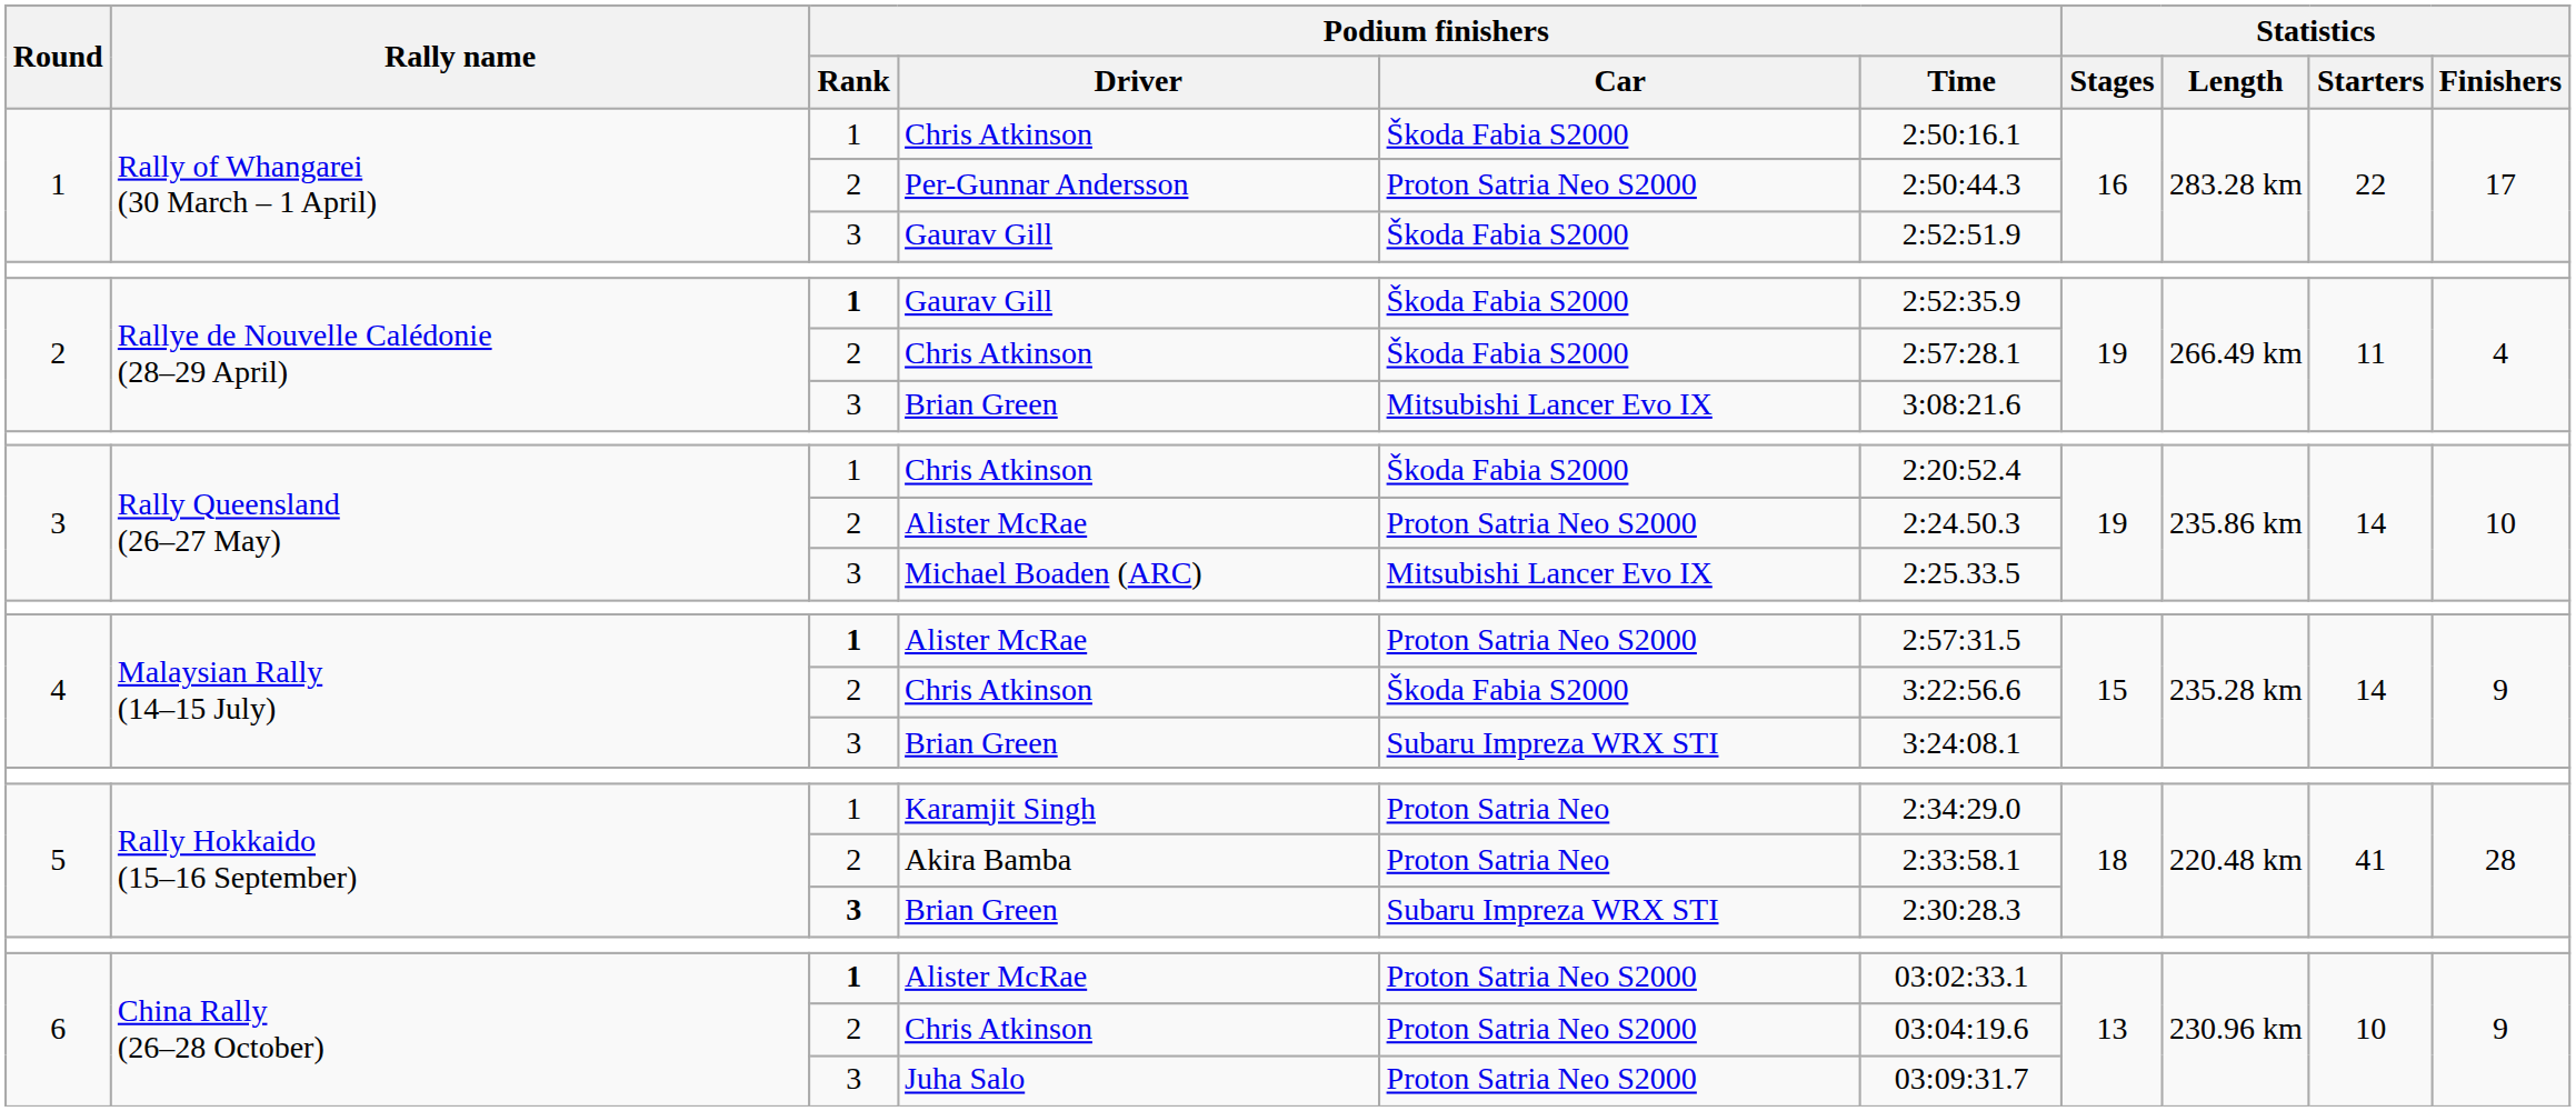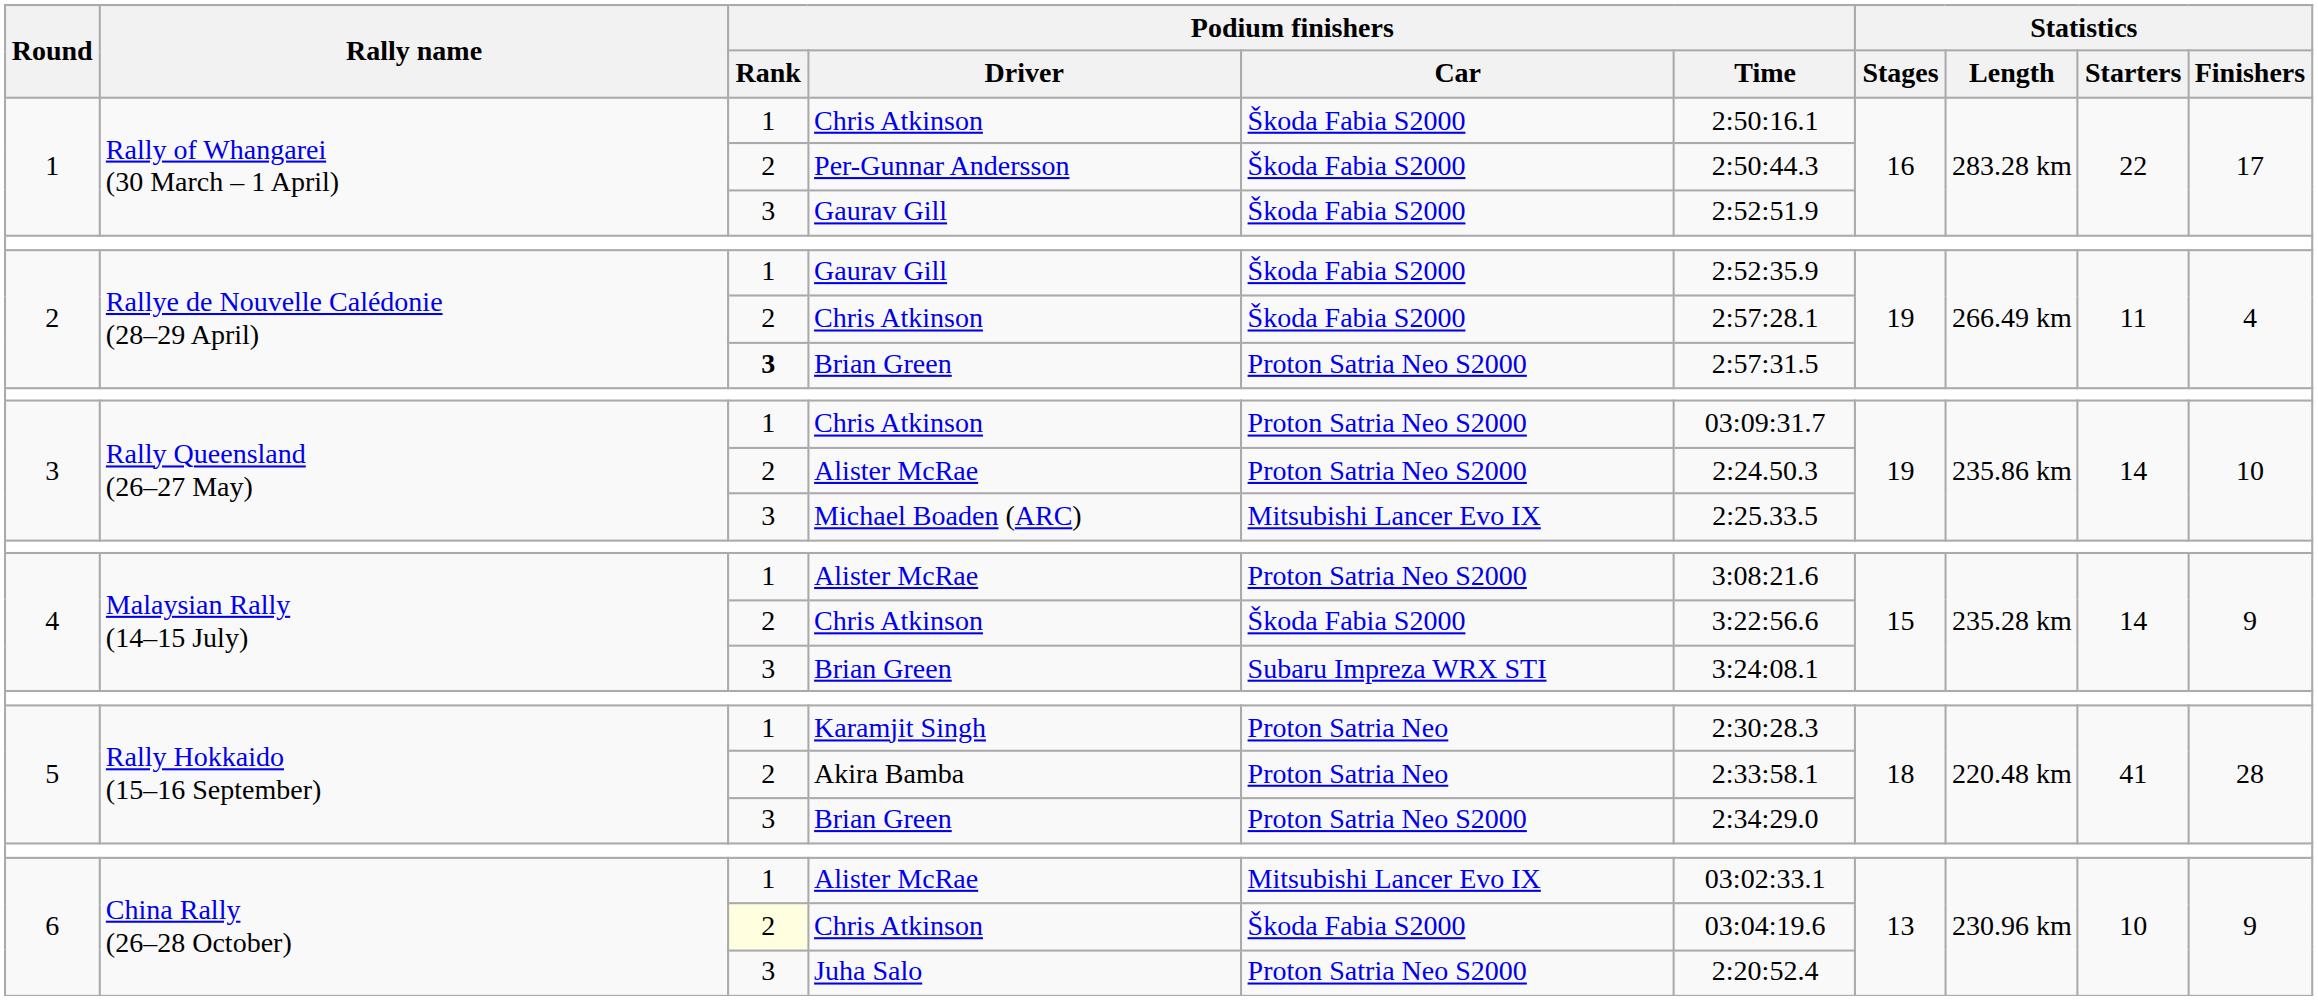Per-Gunnar Andersson | Podium finishers / Car: Proton Satria Neo S2000 -> Škoda Fabia S2000
2 / Gaurav Gill | Podium finishers / Rank: bold -> normal
2 / Brian Green | Podium finishers / Rank: normal -> bold
2 / Brian Green | Podium finishers / Car: Mitsubishi Lancer Evo IX -> Proton Satria Neo S2000
2 / Brian Green | Podium finishers / Time: 3:08:21.6 -> 2:57:31.5
3 / Chris Atkinson | Podium finishers / Car: Škoda Fabia S2000 -> Proton Satria Neo S2000
3 / Chris Atkinson | Podium finishers / Time: 2:20:52.4 -> 03:09:31.7
4 / Alister McRae | Podium finishers / Rank: bold -> normal
4 / Alister McRae | Podium finishers / Time: 2:57:31.5 -> 3:08:21.6
Karamjit Singh | Podium finishers / Time: 2:34:29.0 -> 2:30:28.3
5 / Brian Green | Podium finishers / Rank: bold -> normal
5 / Brian Green | Podium finishers / Car: Subaru Impreza WRX STI -> Proton Satria Neo S2000
5 / Brian Green | Podium finishers / Time: 2:30:28.3 -> 2:34:29.0
6 / Alister McRae | Podium finishers / Rank: bold -> normal
6 / Alister McRae | Podium finishers / Car: Proton Satria Neo S2000 -> Mitsubishi Lancer Evo IX
6 / Chris Atkinson | Podium finishers / Rank: no background -> lightyellow background
6 / Chris Atkinson | Podium finishers / Car: Proton Satria Neo S2000 -> Škoda Fabia S2000
Juha Salo | Podium finishers / Time: 03:09:31.7 -> 2:20:52.4
